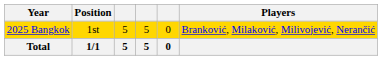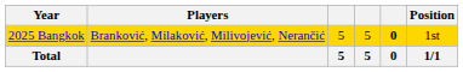columns swapped: Position <-> Players
2025 Bangkok | column 5: normal -> bold
